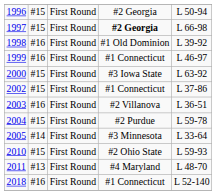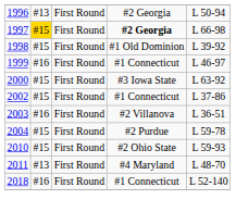1996 | column 2: #15 -> #13
1997 | column 2: no background -> gold background
1998 | column 2: #16 -> #15
- row: 2005 | #14 | First Round | #3 Minnesota | L 33-64
